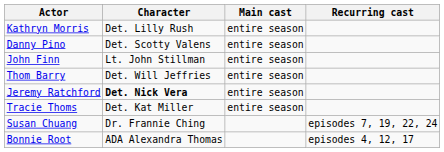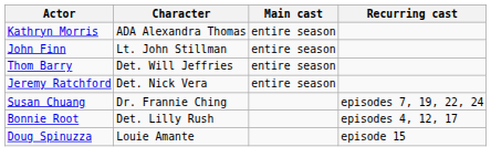Kathryn Morris | Character: Det. Lilly Rush -> ADA Alexandra Thomas
- row: Danny Pino | Det. Scotty Valens | entire season
Jeremy Ratchford | Character: bold -> normal
- row: Tracie Thoms | Det. Kat Miller | entire season
Bonnie Root | Character: ADA Alexandra Thomas -> Det. Lilly Rush
+ row: Doug Spinuzza | Louie Amante | episode 15
